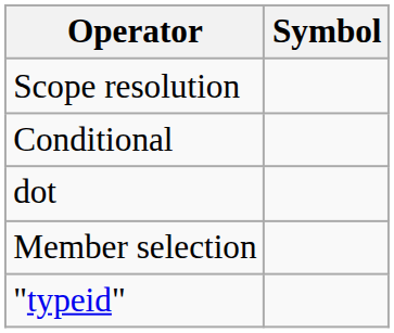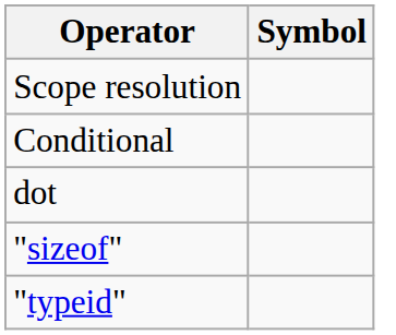- row: Member selection
+ row: "sizeof"
